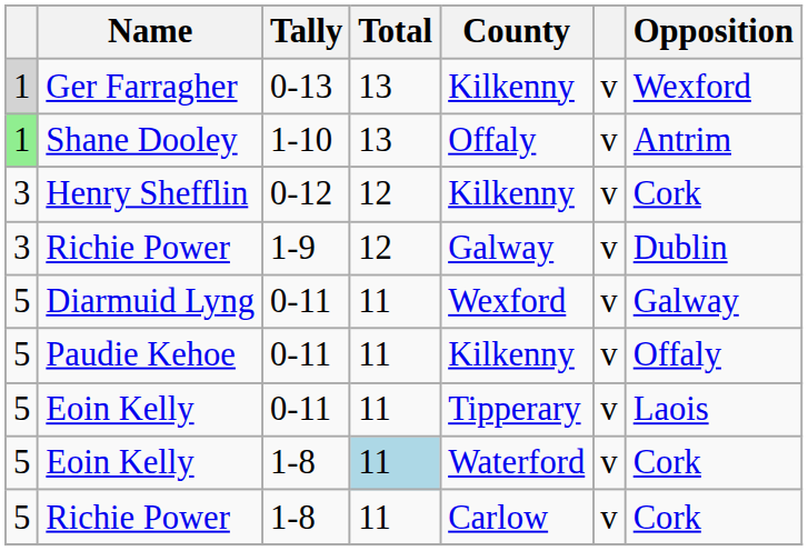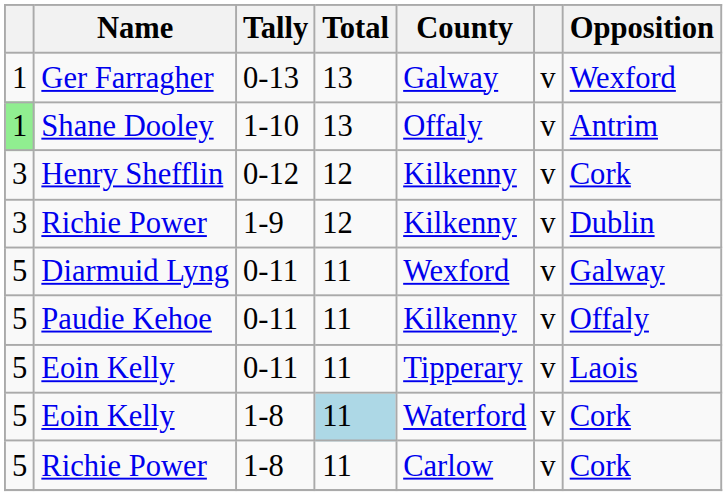Ger Farragher | column 1: lightgrey background -> no background
Ger Farragher | County: Kilkenny -> Galway
Richie Power / 1-9 | County: Galway -> Kilkenny
